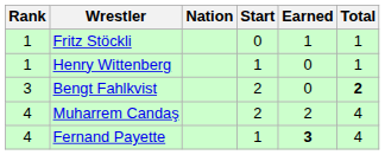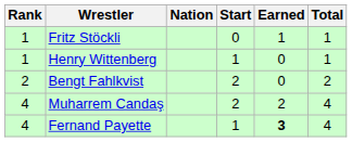Bengt Fahlkvist | Rank: 3 -> 2
Bengt Fahlkvist | Total: bold -> normal
